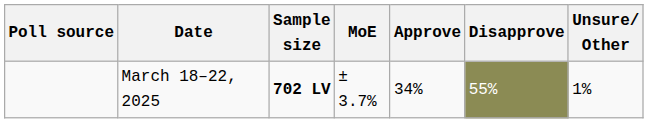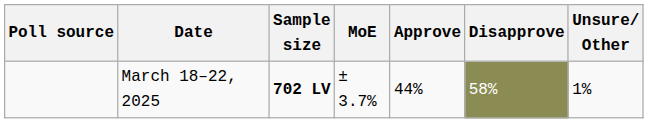March 18–22, 2025 | Approve: 34% -> 44%
March 18–22, 2025 | Disapprove: 55% -> 58%
